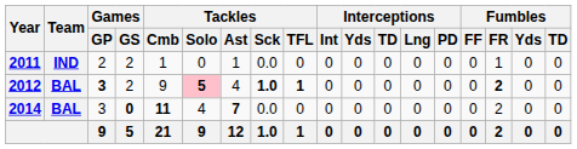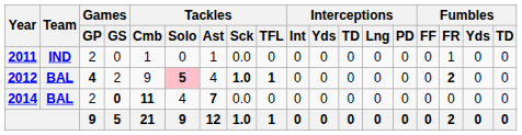2011 | Games / GS: 2 -> 0
2012 | Games / GP: 3 -> 4
2014 | Games / GP: 3 -> 2
2014 | Fumbles / FR: 2 -> 0
